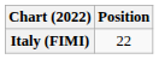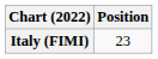Italy (FIMI) | Position: 22 -> 23
